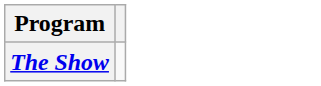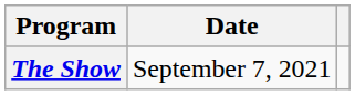+ column: Date | September 7, 2021
